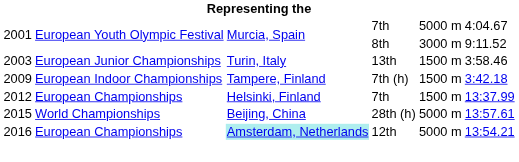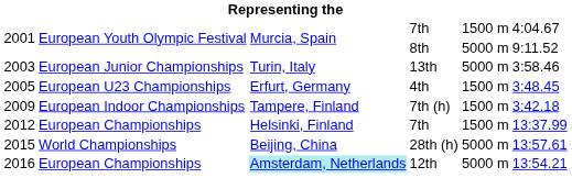2001 / 7th | column 5: 5000 m -> 1500 m
2001 / 8th | column 5: 3000 m -> 5000 m
2003 | column 5: 1500 m -> 5000 m
+ row: 2005 | European U23 Championships | Erfurt, Germany | 4th | 1500 m | 3:48.45
